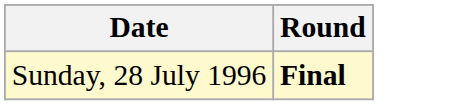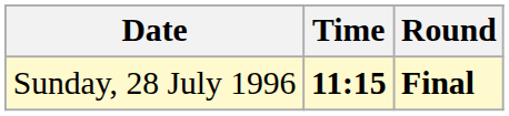+ column: Time | 11:15
